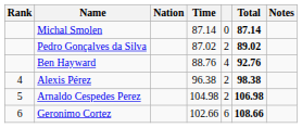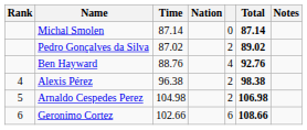columns swapped: Nation <-> Time
